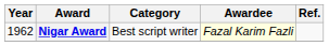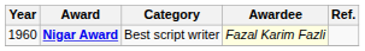Nigar Award | Year: 1962 -> 1960
